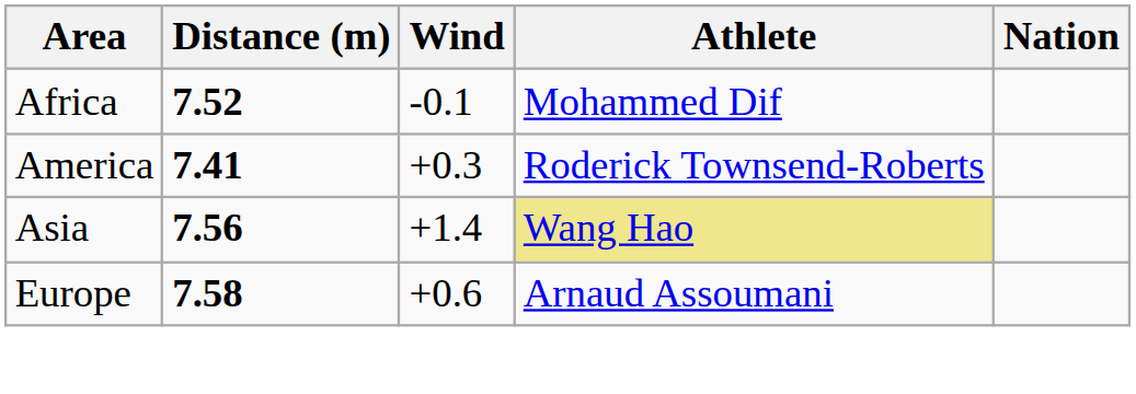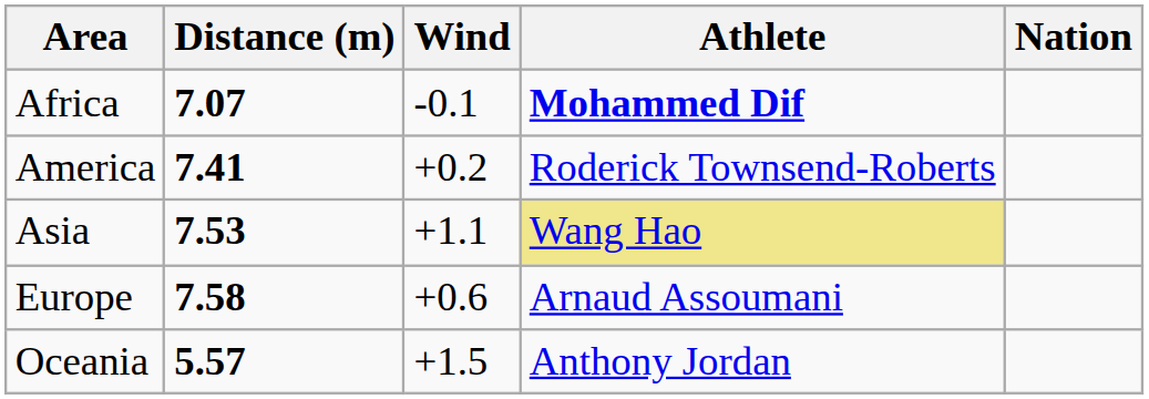Africa | Distance (m): 7.52 -> 7.07
Africa | Athlete: normal -> bold
America | Wind: +0.3 -> +0.2
Asia | Distance (m): 7.56 -> 7.53
Asia | Wind: +1.4 -> +1.1
+ row: Oceania | 5.57 | +1.5 | Anthony Jordan
